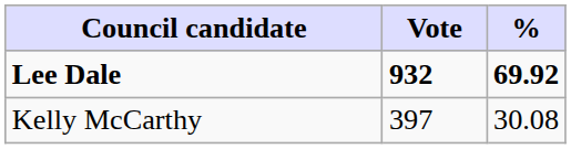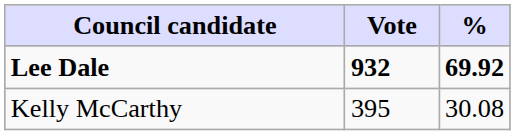Kelly McCarthy | Vote: 397 -> 395
